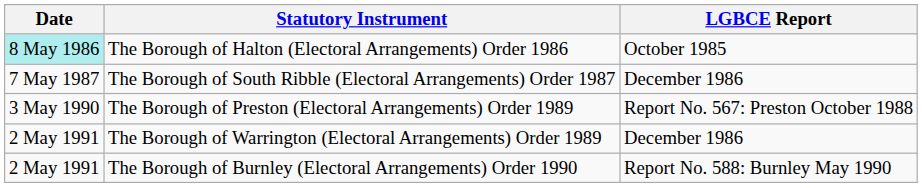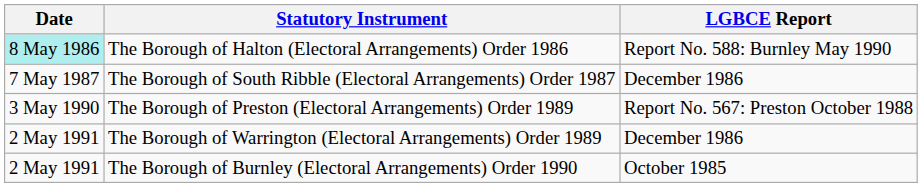The Borough of Halton (Electoral Arrangements) Order 1986 | LGBCE Report: October 1985 -> Report No. 588: Burnley May 1990
The Borough of Burnley (Electoral Arrangements) Order 1990 | LGBCE Report: Report No. 588: Burnley May 1990 -> October 1985
